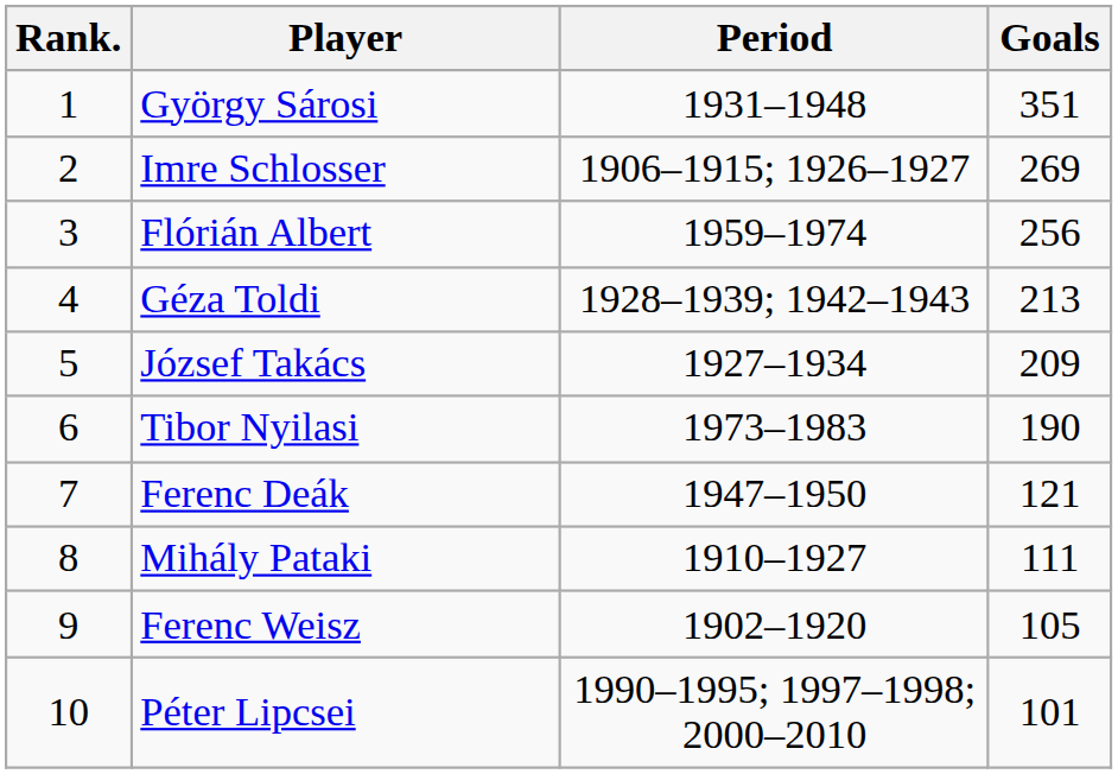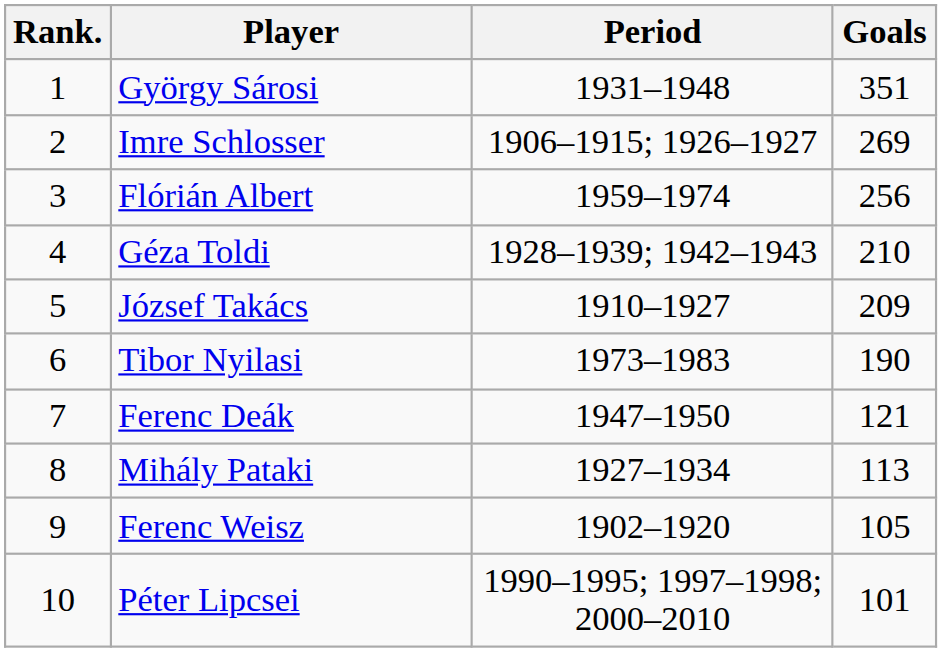Géza Toldi | Goals: 213 -> 210
József Takács | Period: 1927–1934 -> 1910–1927
Mihály Pataki | Period: 1910–1927 -> 1927–1934
Mihály Pataki | Goals: 111 -> 113
